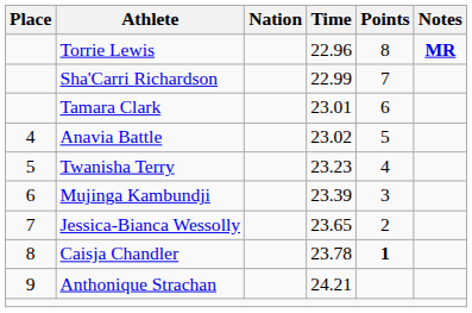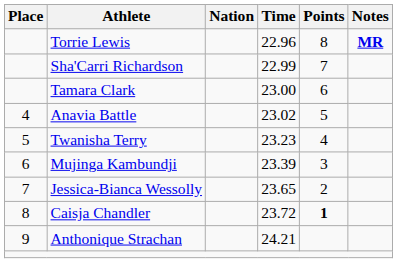Tamara Clark | Time: 23.01 -> 23.00
Caisja Chandler | Time: 23.78 -> 23.72
